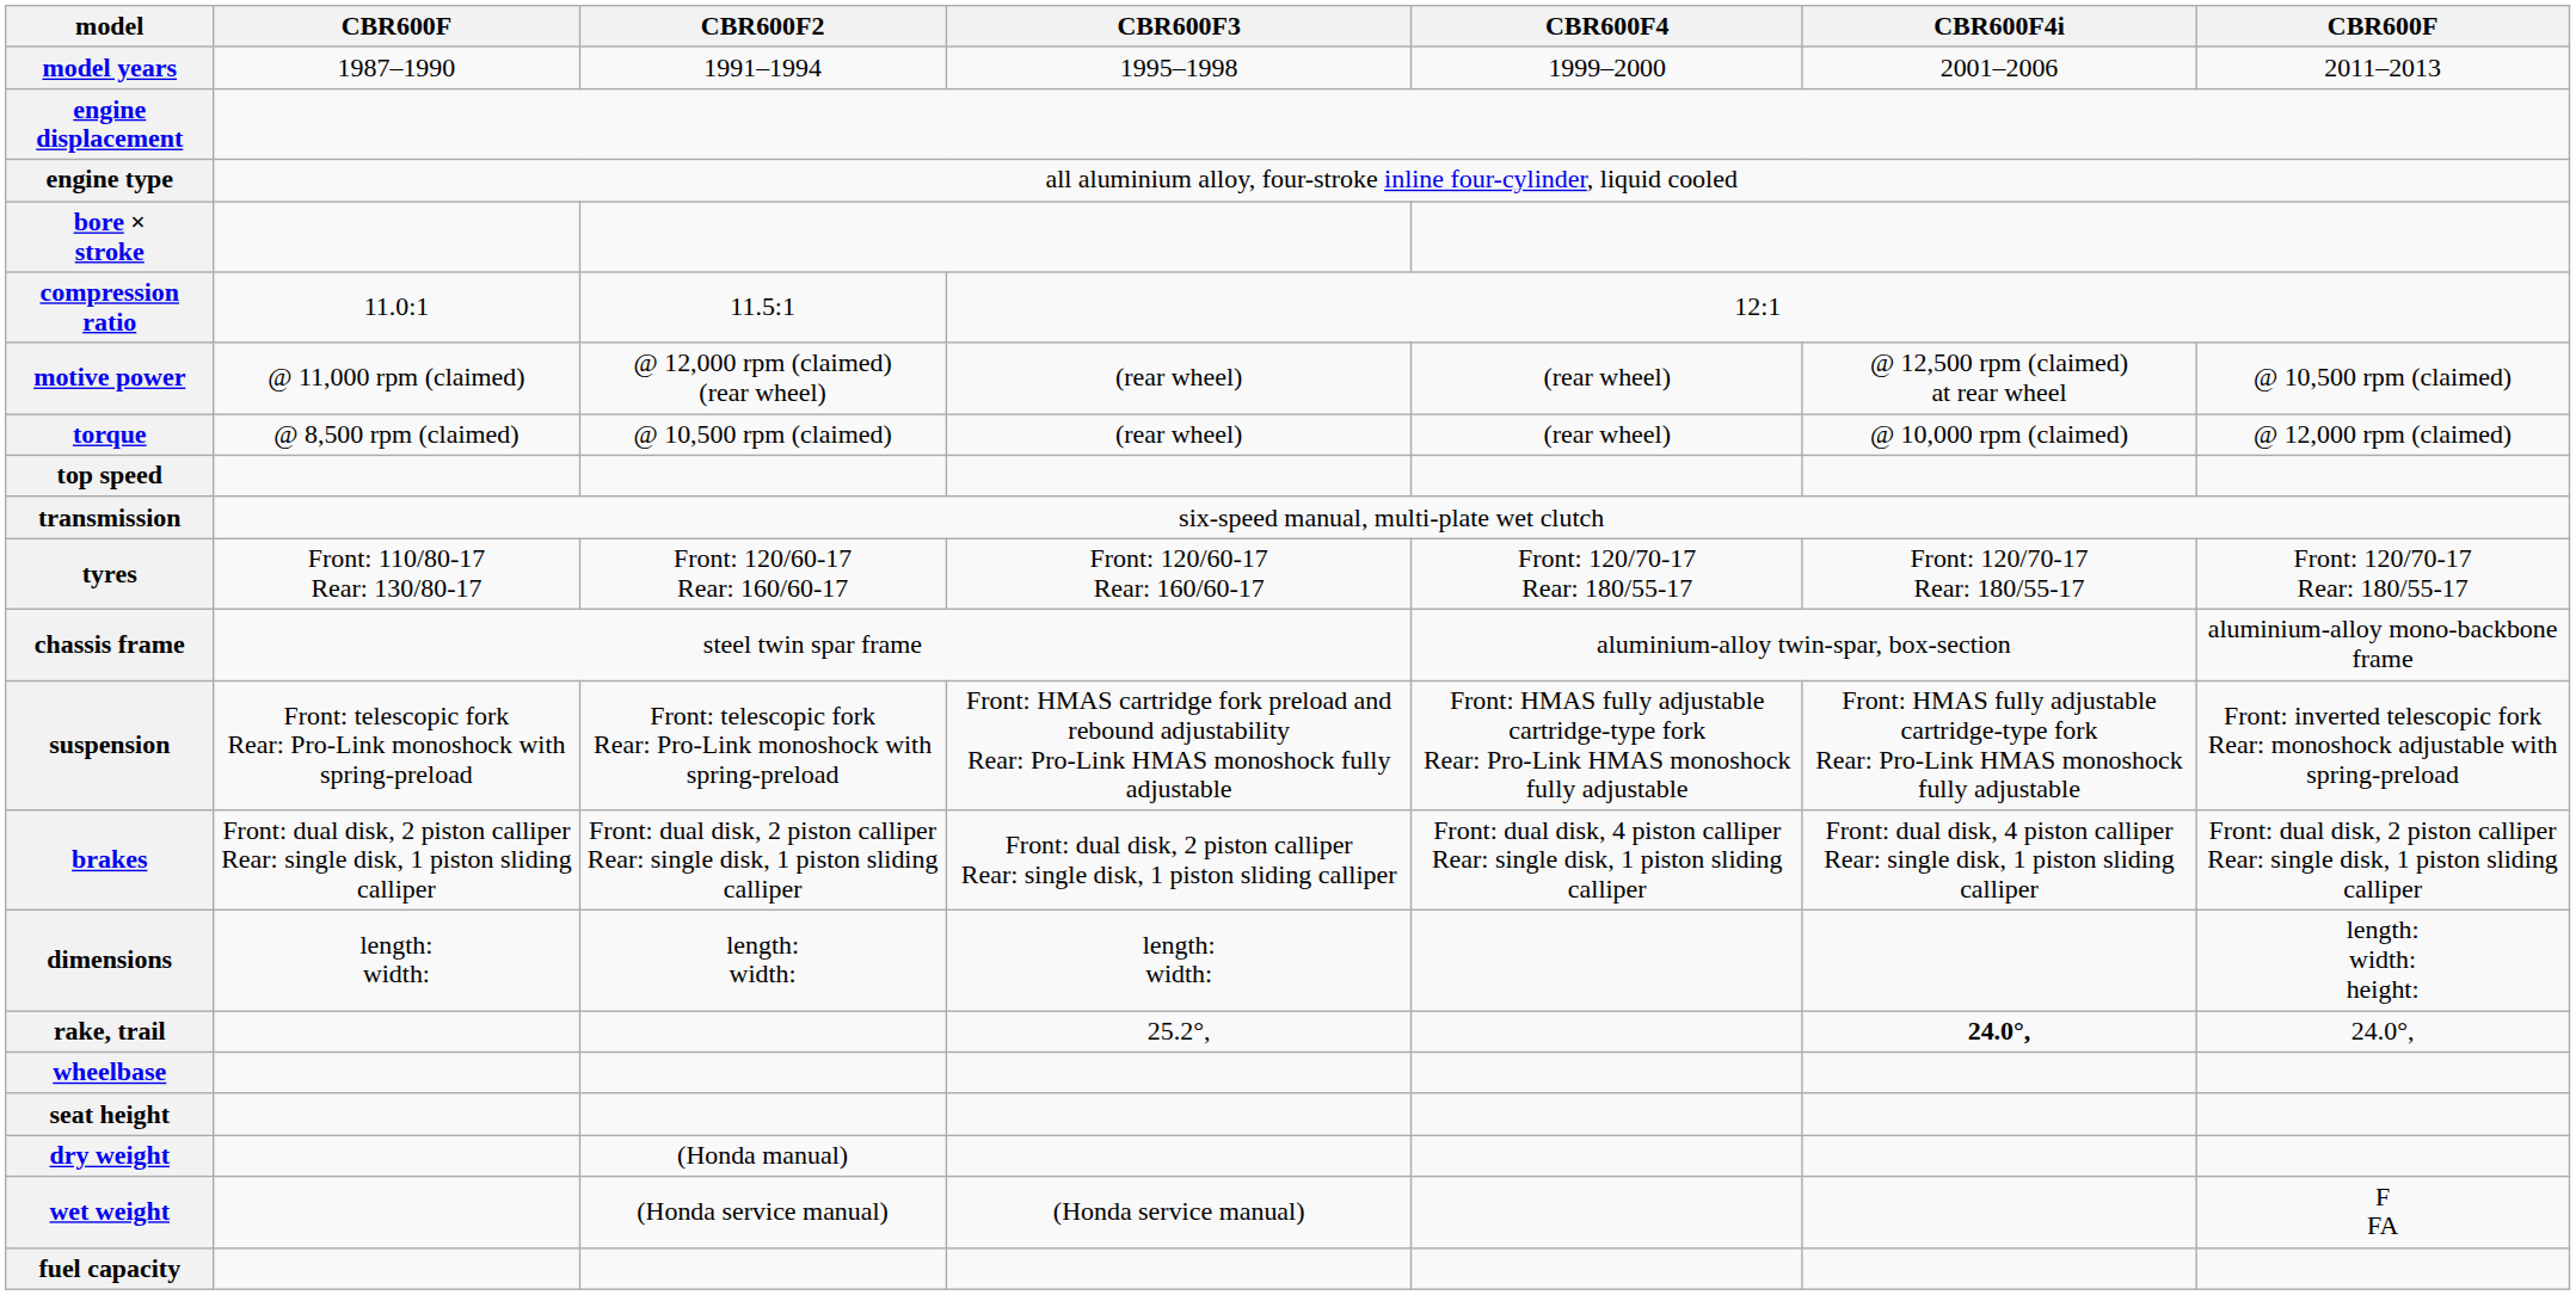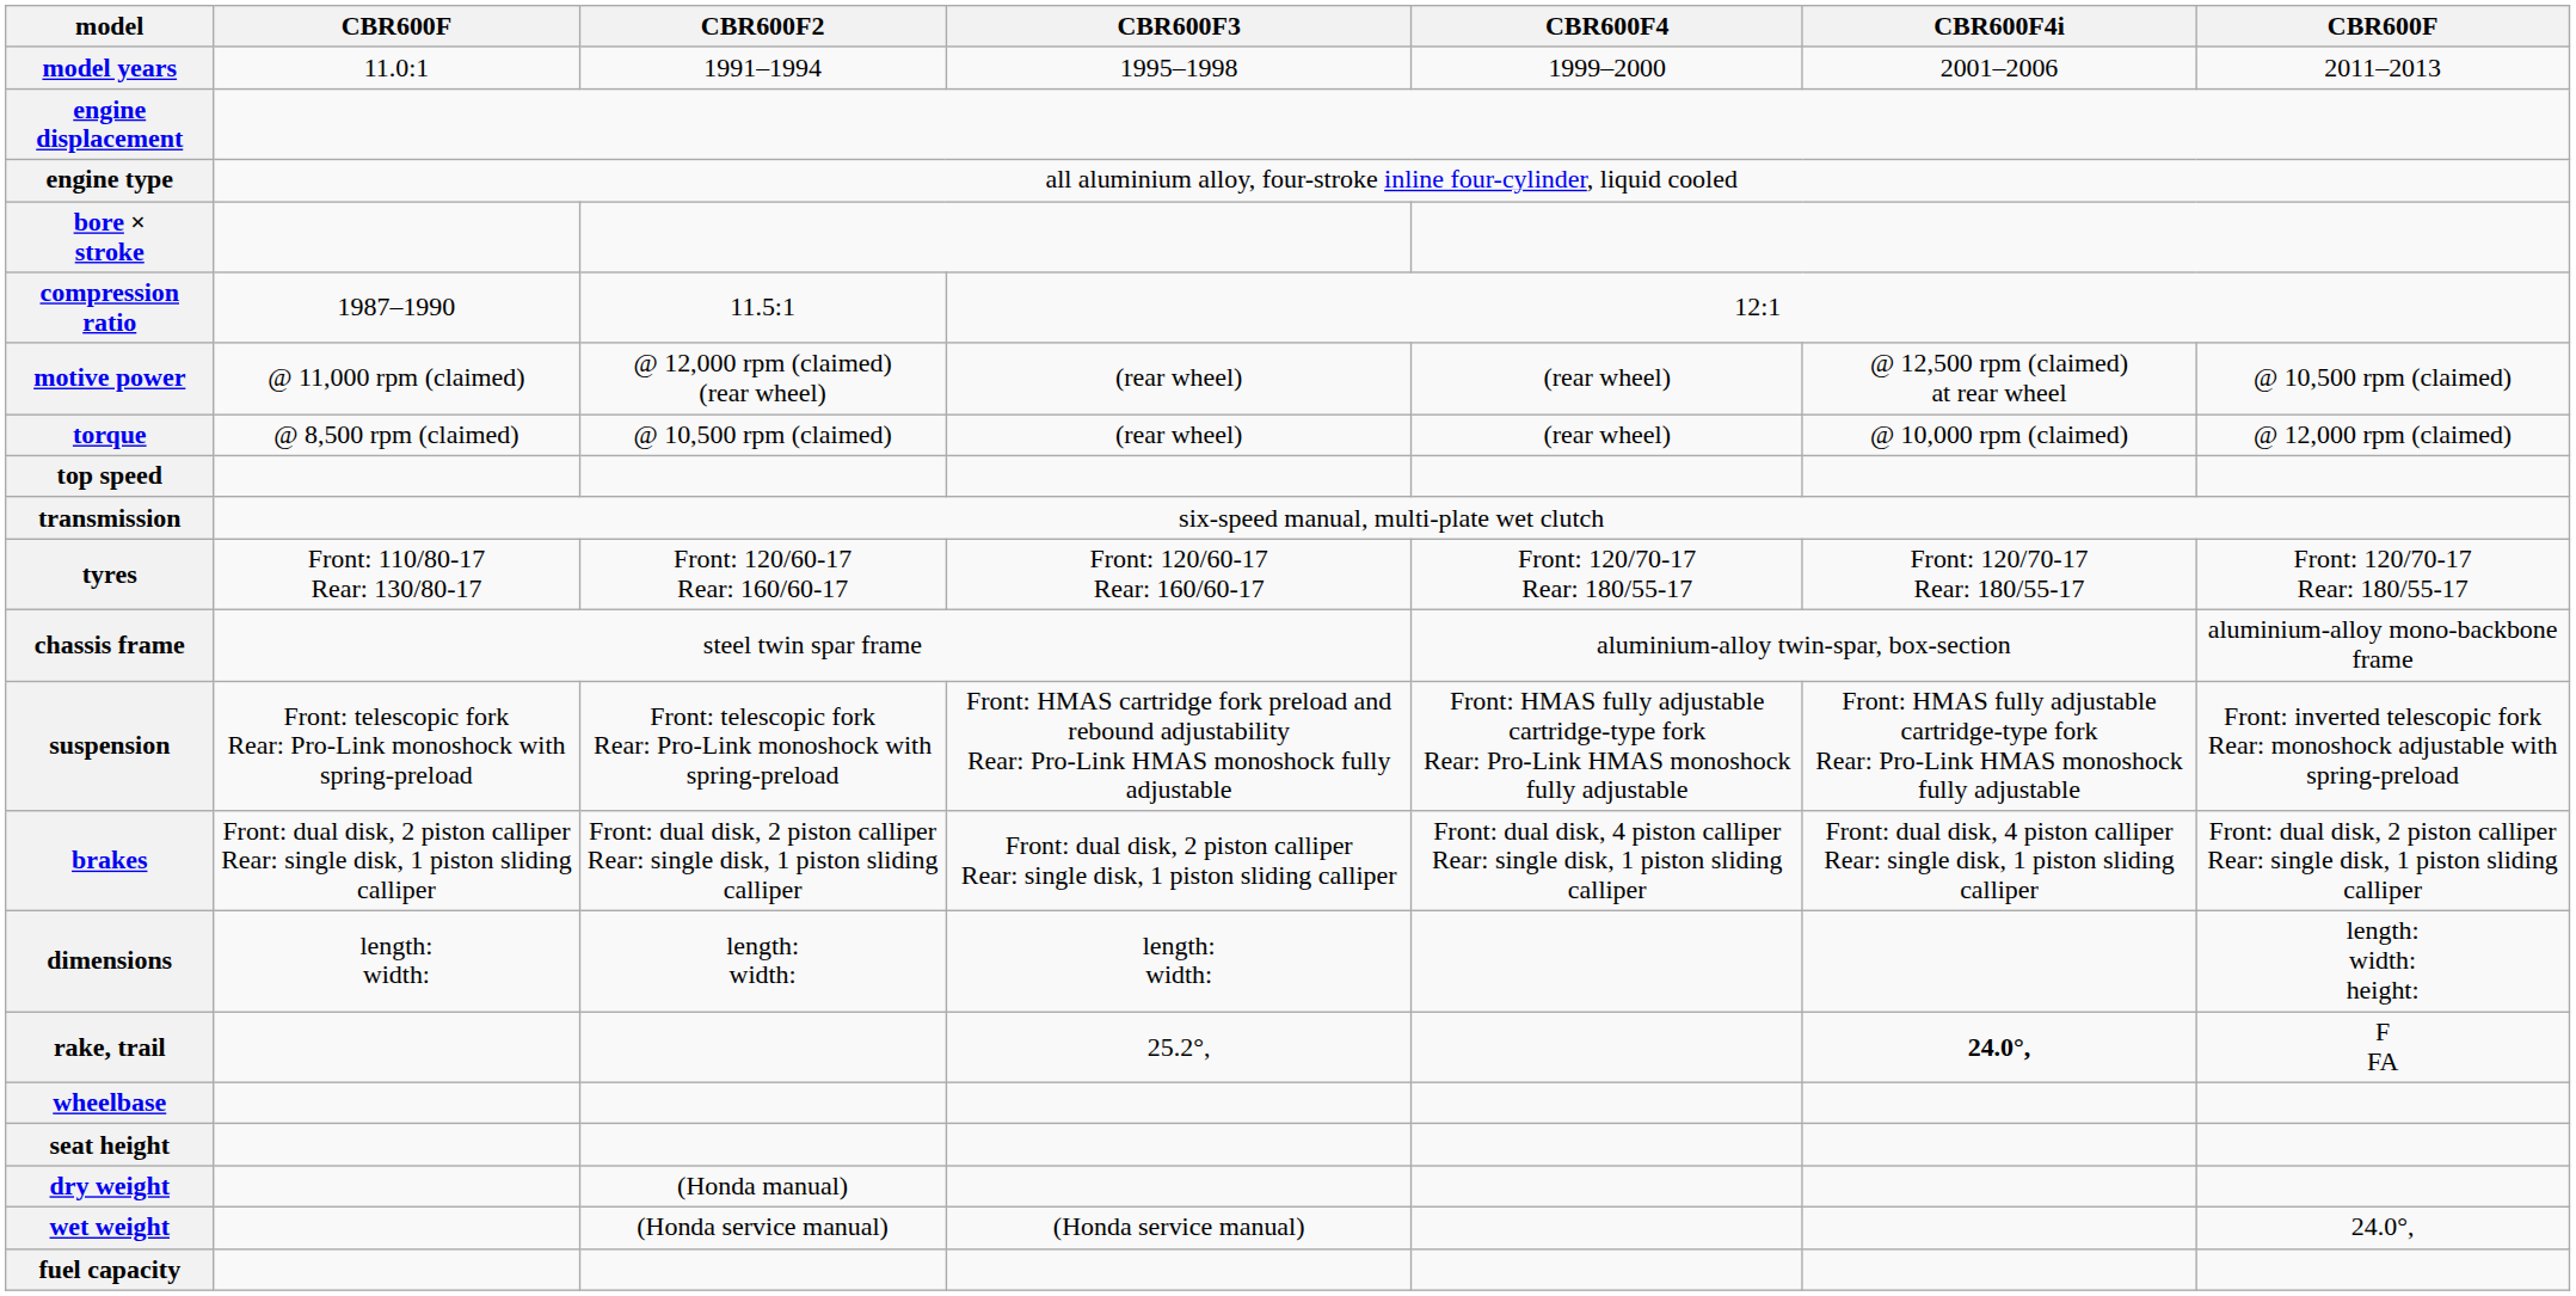model years | column 2: 1987–1990 -> 11.0:1
compression ratio | column 2: 11.0:1 -> 1987–1990
rake, trail | column 7: 24.0°, -> F FA
wet weight | column 7: F FA -> 24.0°,
